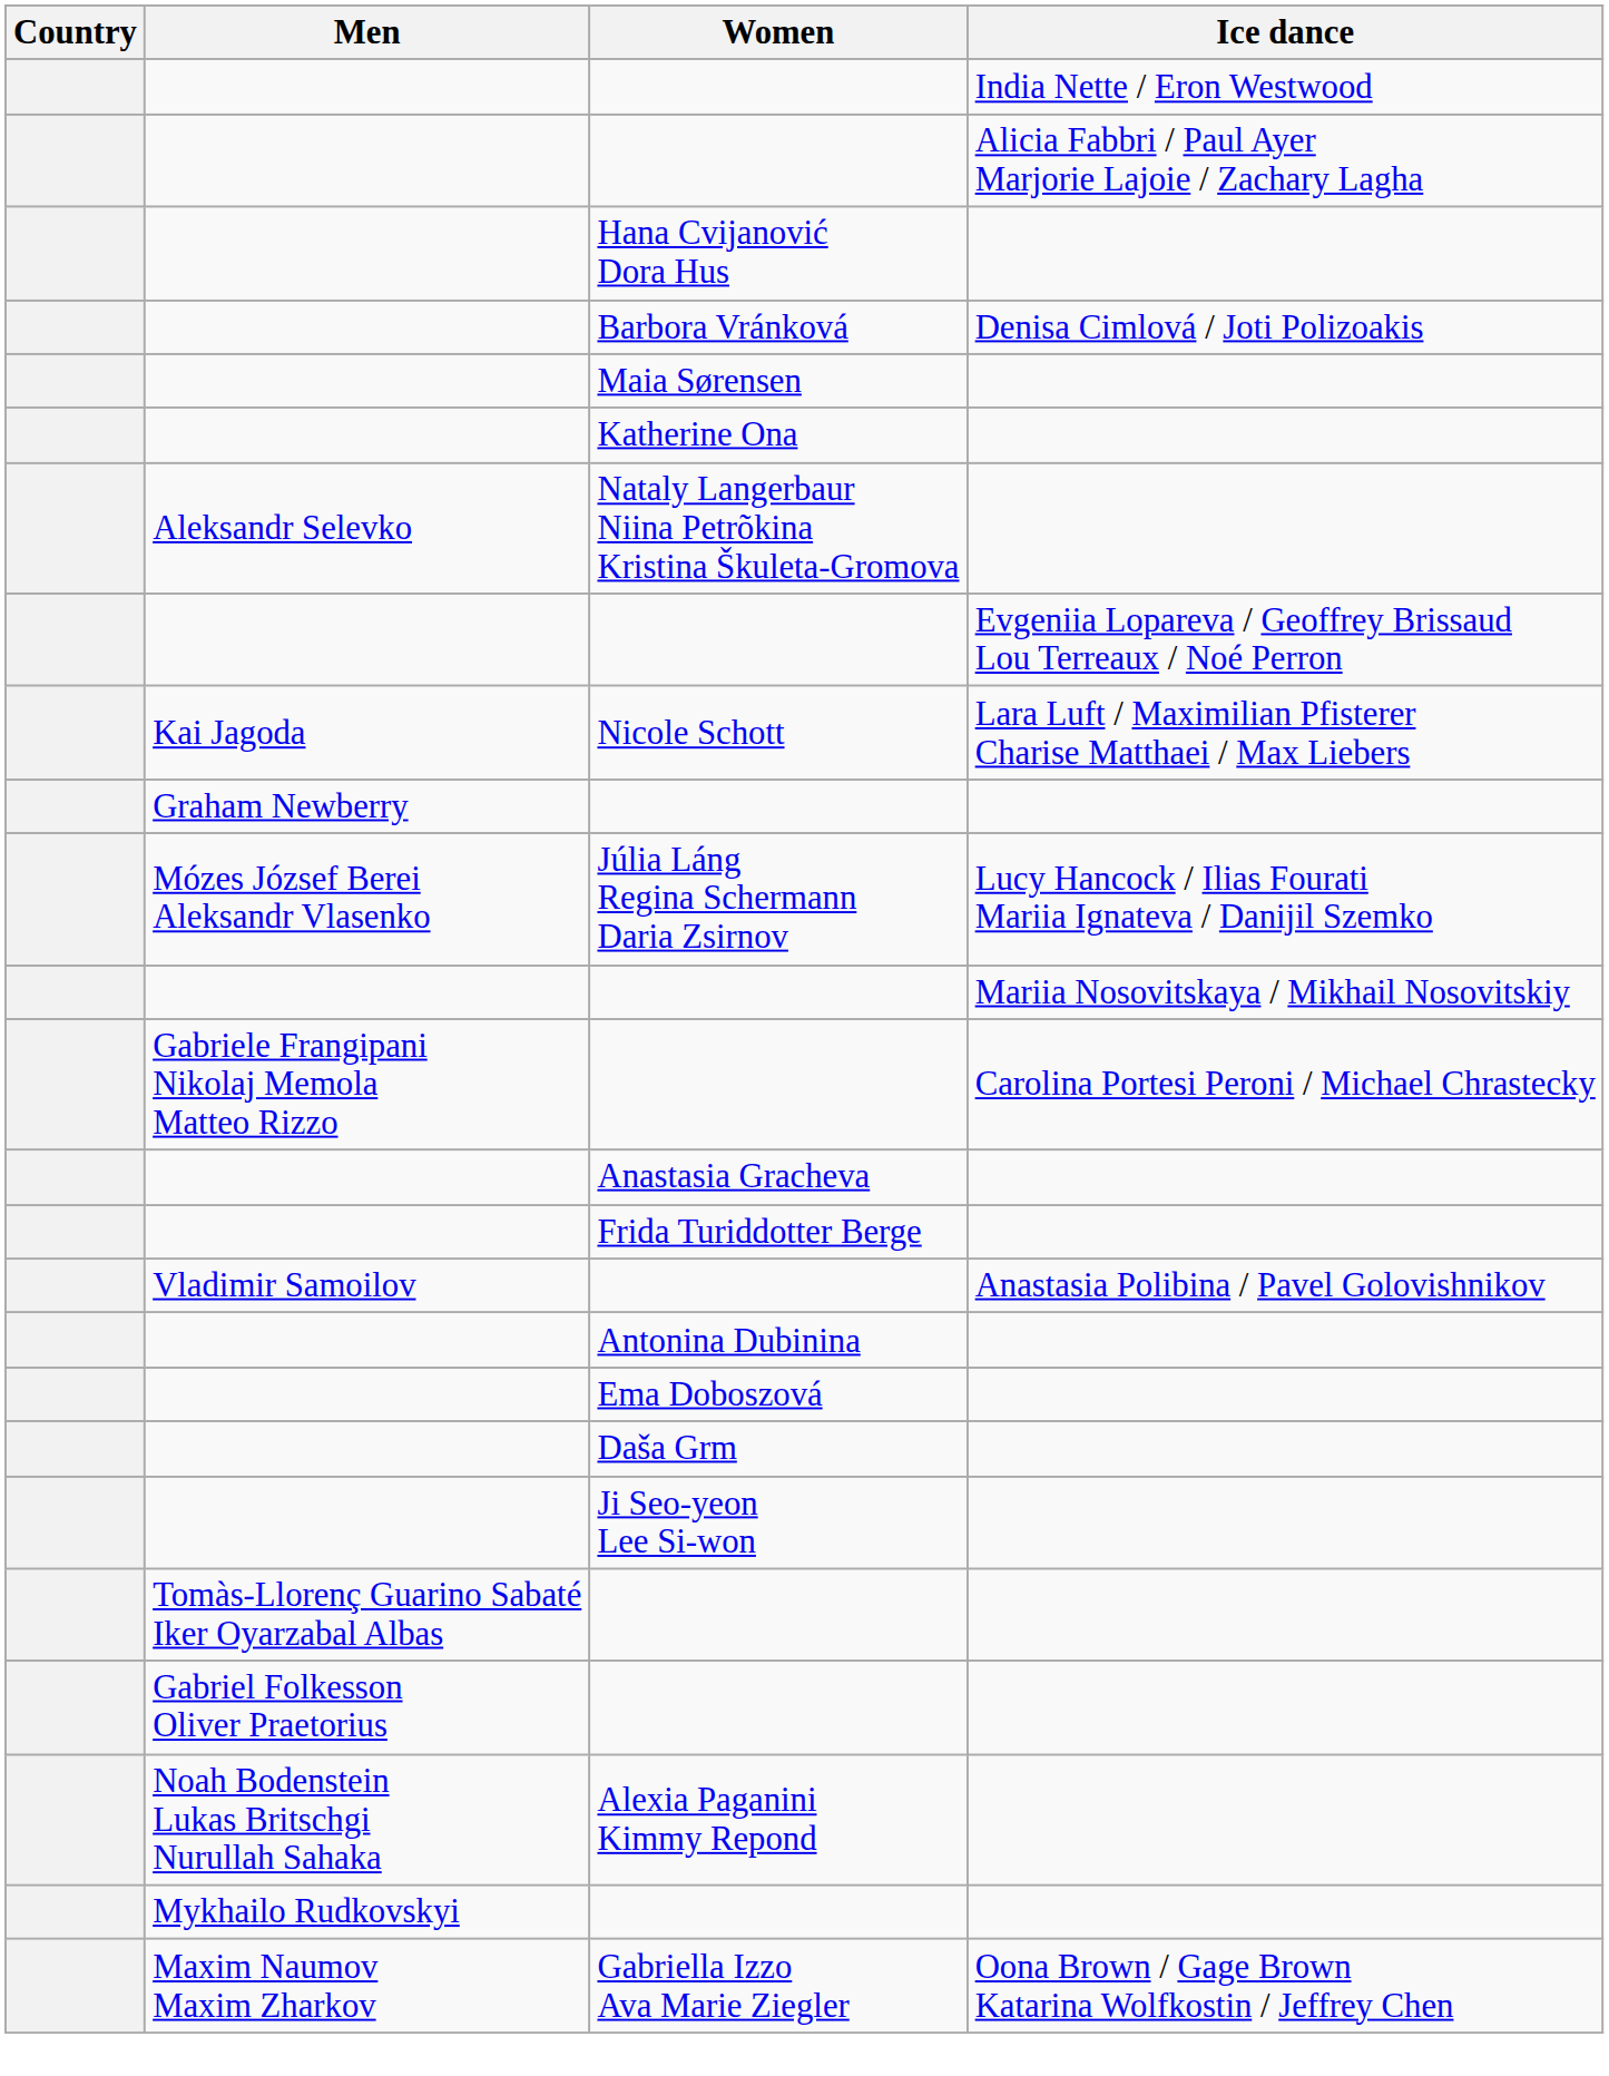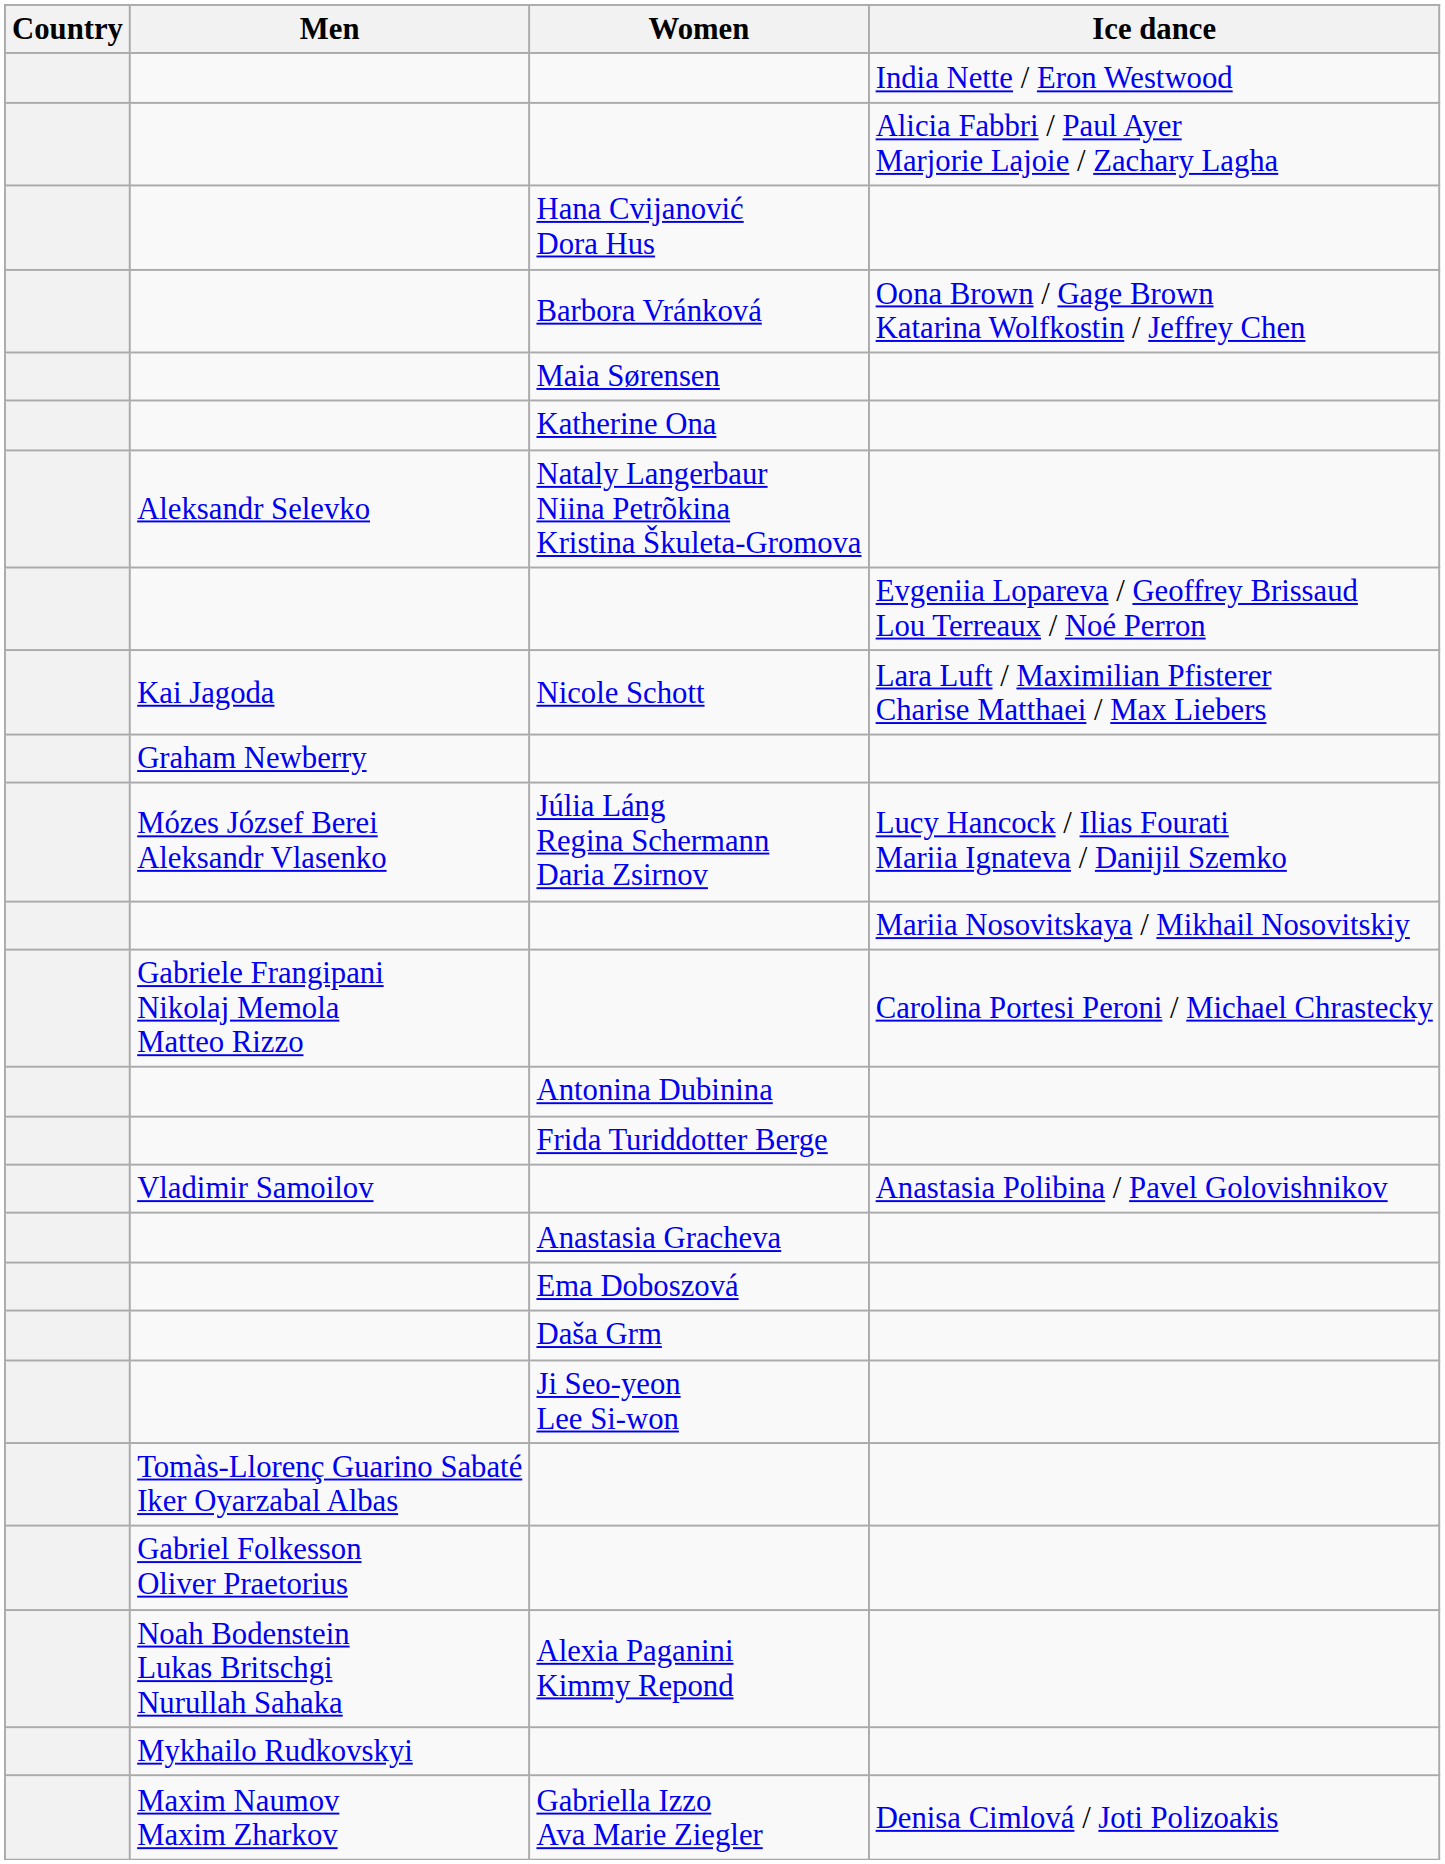Barbora Vránková | Ice dance: Denisa Cimlová / Joti Polizoakis -> Oona Brown / Gage Brown Katarina Wolfkostin / Jeffrey Chen
rows swapped: Anastasia Gracheva <-> Antonina Dubinina
Gabriella Izzo Ava Marie Ziegler | Ice dance: Oona Brown / Gage Brown Katarina Wolfkostin / Jeffrey Chen -> Denisa Cimlová / Joti Polizoakis
